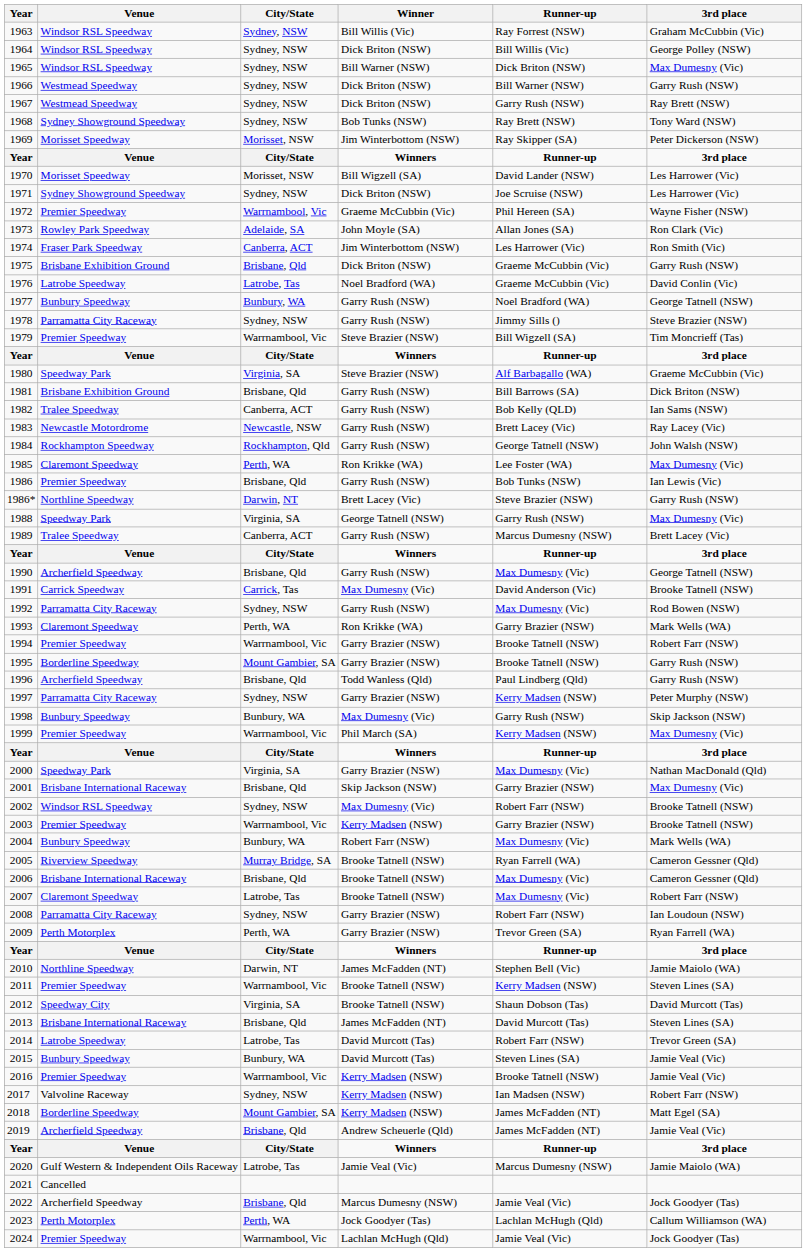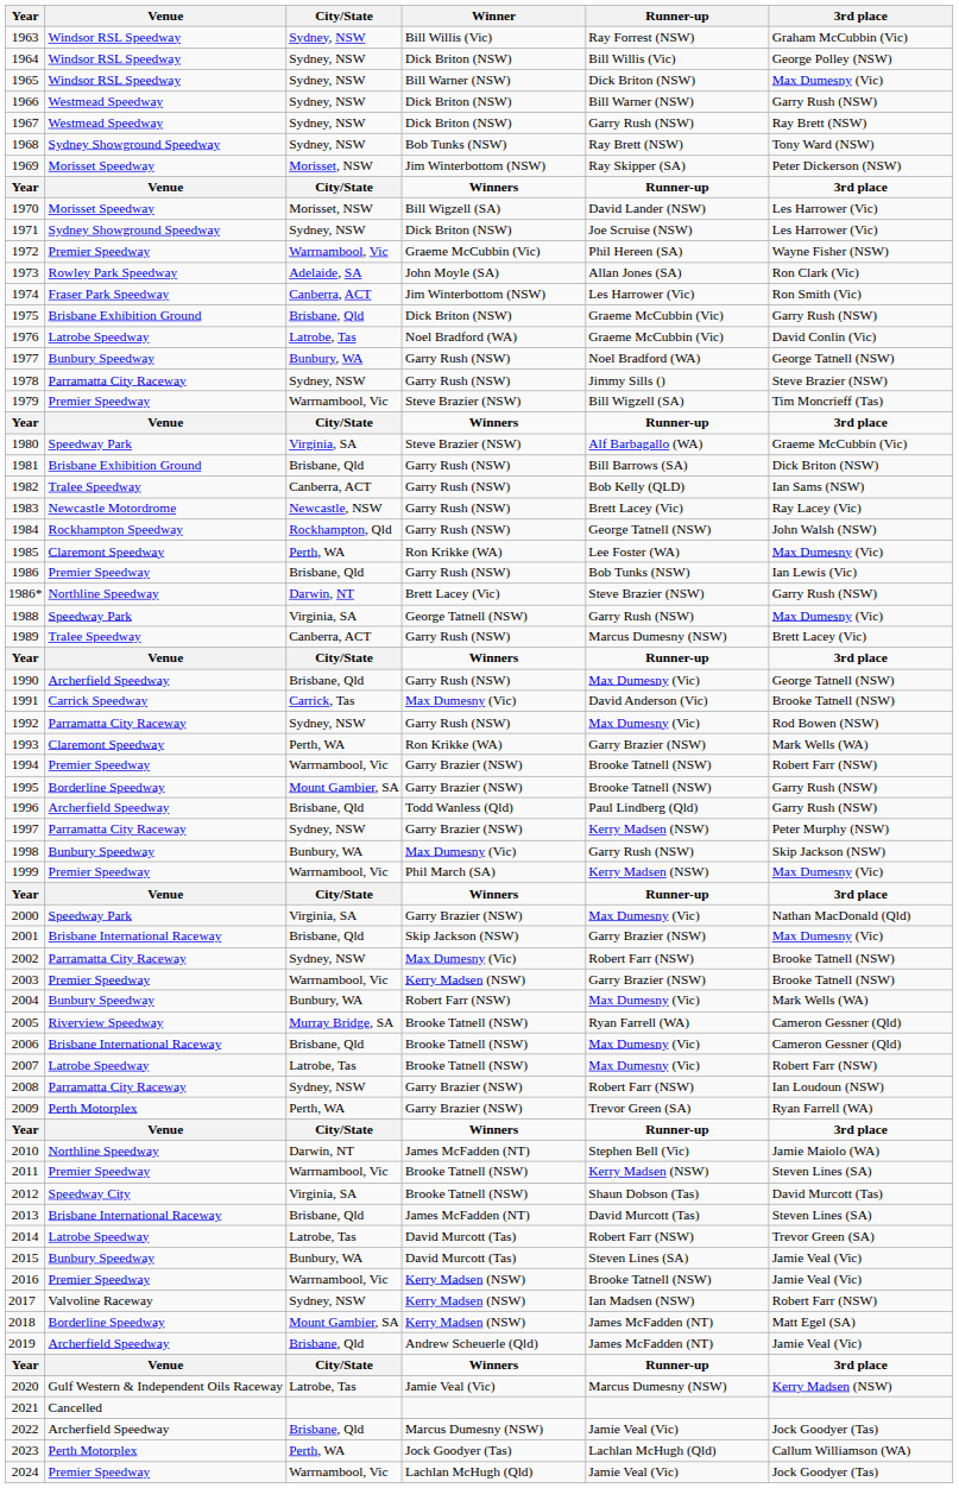2002 | Venue: Windsor RSL Speedway -> Parramatta City Raceway
2007 | Venue: Claremont Speedway -> Latrobe Speedway
2020 | 3rd place: Jamie Maiolo (WA) -> Kerry Madsen (NSW)
